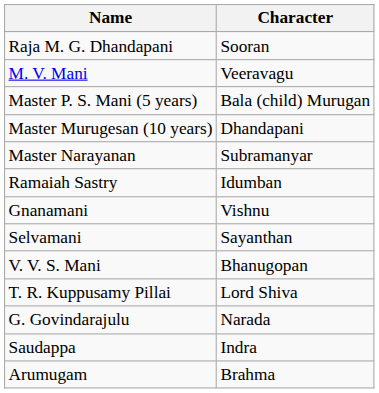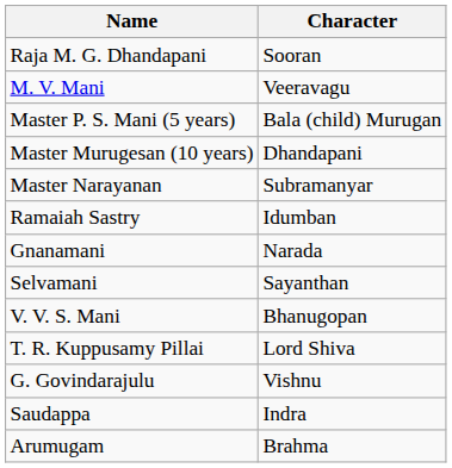Gnanamani | Character: Vishnu -> Narada
G. Govindarajulu | Character: Narada -> Vishnu
